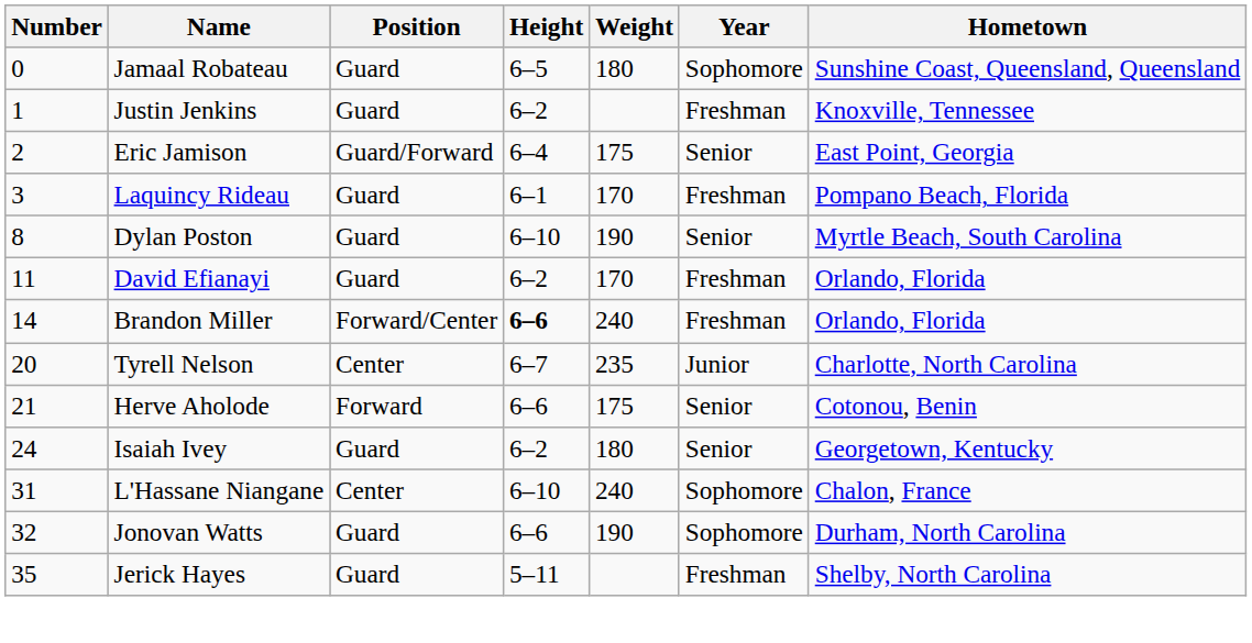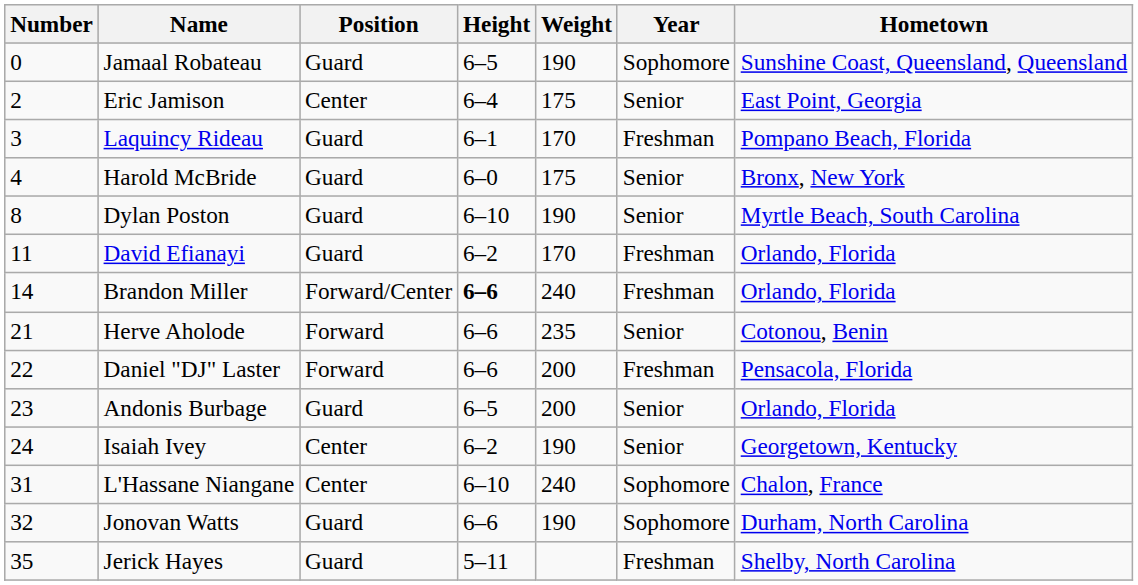Jamaal Robateau | Weight: 180 -> 190
- row: 1 | Justin Jenkins | Guard | 6–2 | Freshman | Knoxville, Tennessee
Eric Jamison | Position: Guard/Forward -> Center
+ row: 4 | Harold McBride | Guard | 6–0 | 175 | Senior | Bronx, New York
- row: 20 | Tyrell Nelson | Center | 6–7 | 235 | Junior | Charlotte, North Carolina
Herve Aholode | Weight: 175 -> 235
+ row: 22 | Daniel "DJ" Laster | Forward | 6–6 | 200 | Freshman | Pensacola, Florida
+ row: 23 | Andonis Burbage | Guard | 6–5 | 200 | Senior | Orlando, Florida
Isaiah Ivey | Position: Guard -> Center
Isaiah Ivey | Weight: 180 -> 190
